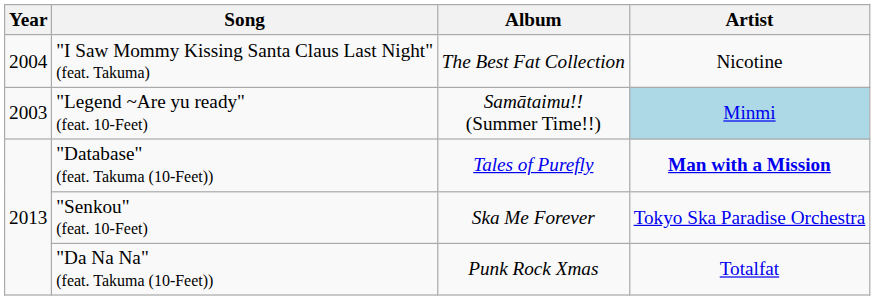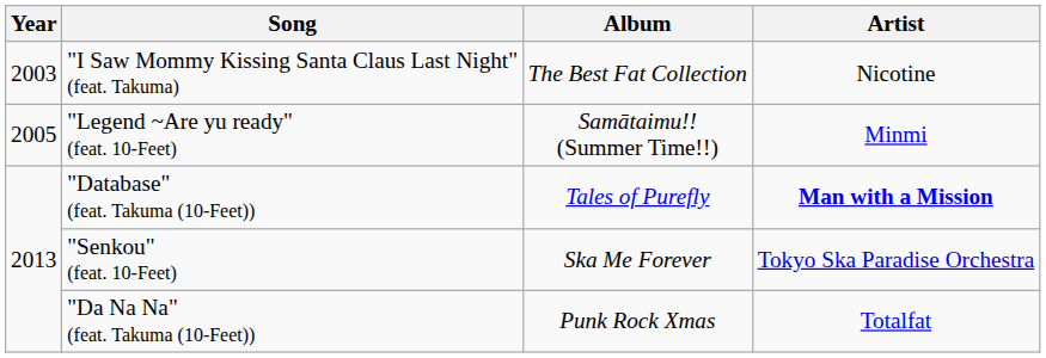"I Saw Mommy Kissing Santa Claus Last Night" (feat. Takuma) | Year: 2004 -> 2003
"Legend ~Are yu ready" (feat. 10-Feet) | Year: 2003 -> 2005
"Legend ~Are yu ready" (feat. 10-Feet) | Artist: lightblue background -> no background
